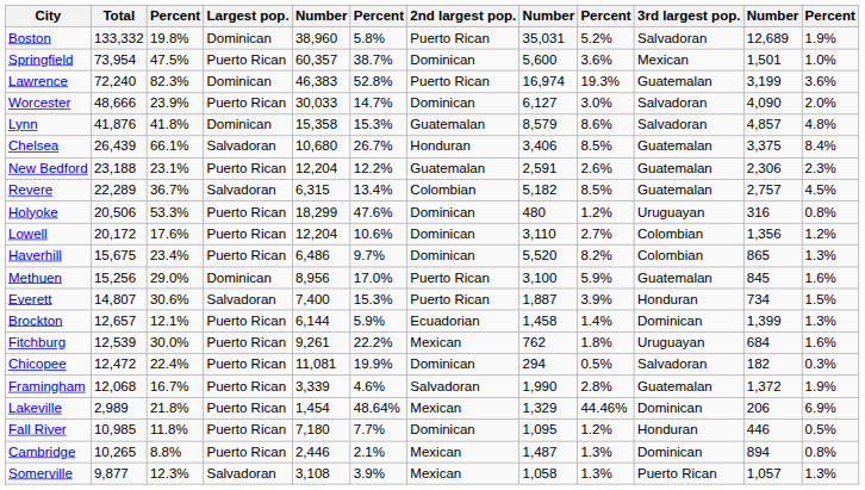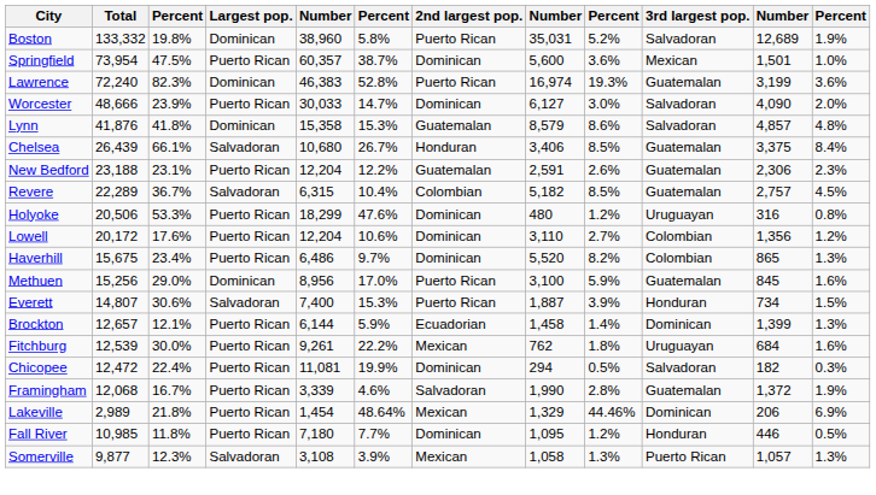Revere | column 6: 13.4% -> 10.4%
- row: Cambridge | 10,265 | 8.8% | Puerto Rican | 2,446 | 2.1% | Mexican | 1,487 | 1.3% | Dominican | 894 | 0.8%
